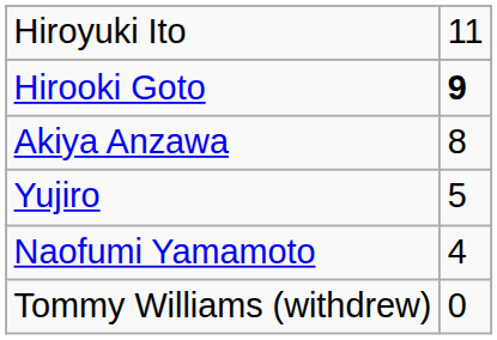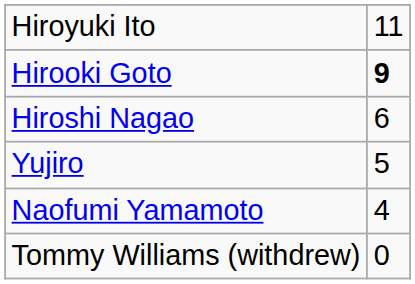- row: Akiya Anzawa | 8
+ row: Hiroshi Nagao | 6
